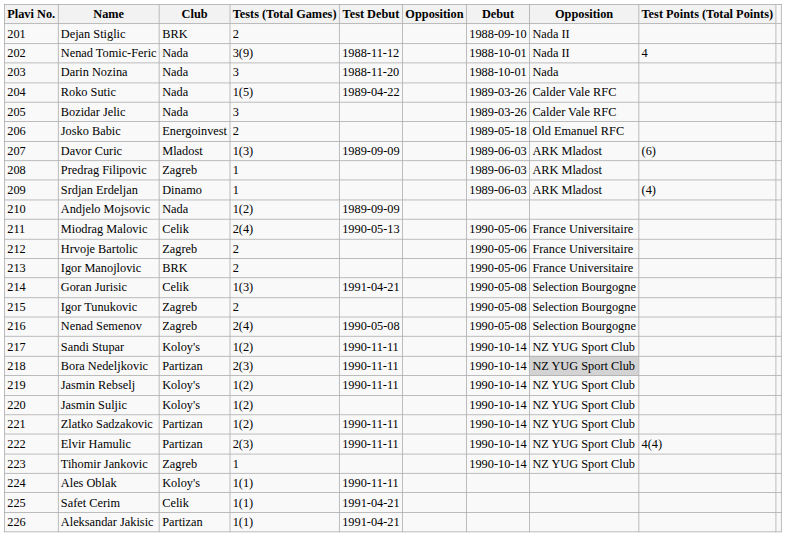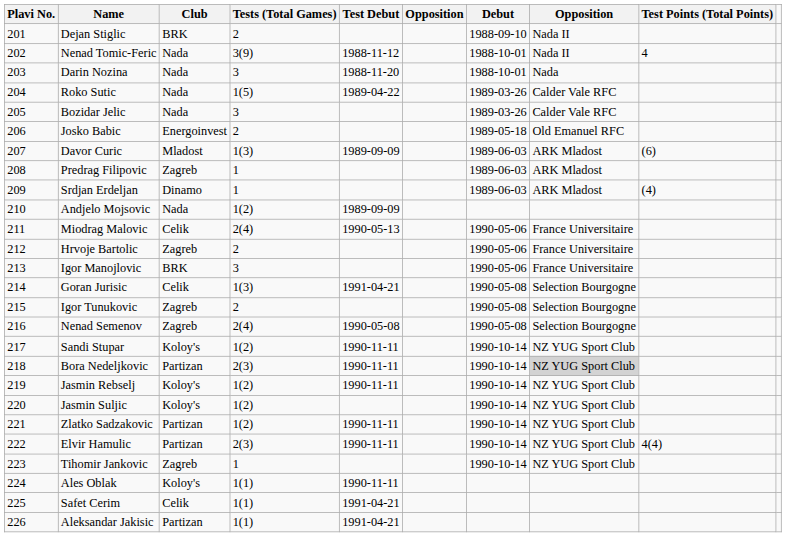Igor Manojlovic | Tests (Total Games): 2 -> 3
